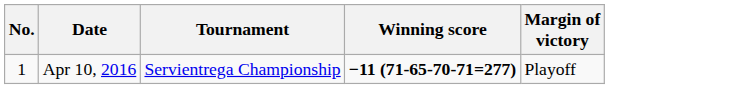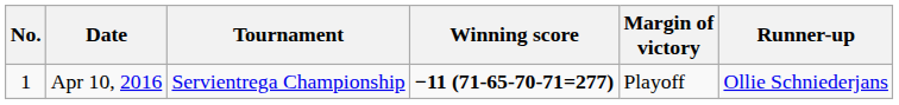+ column: Runner-up | Ollie Schniederjans
